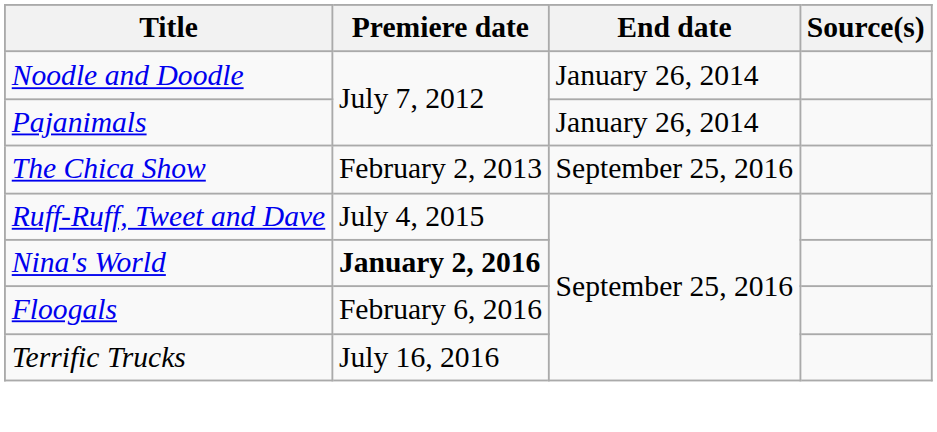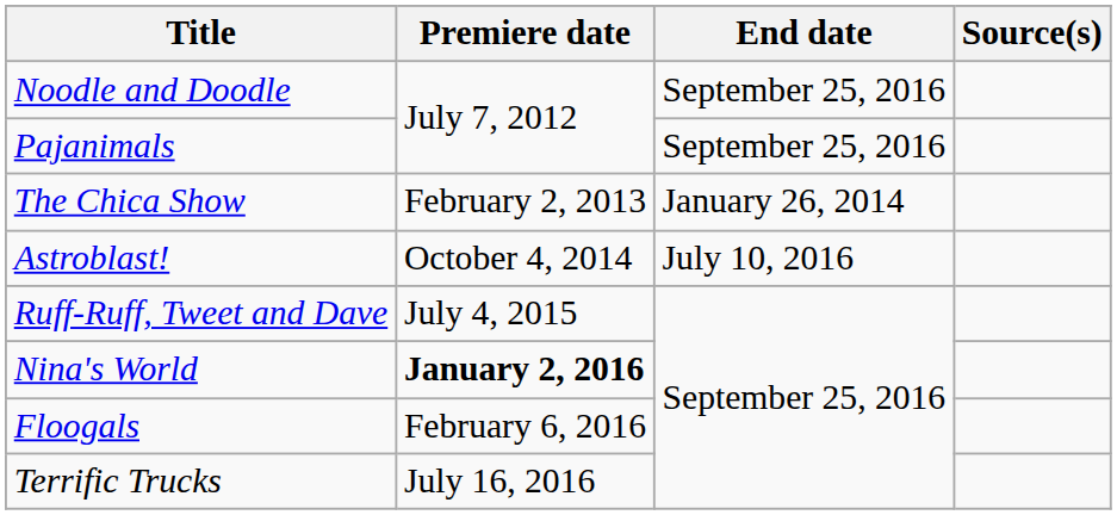Noodle and Doodle | End date: January 26, 2014 -> September 25, 2016
Pajanimals | End date: January 26, 2014 -> September 25, 2016
The Chica Show | End date: September 25, 2016 -> January 26, 2014
+ row: Astroblast! | October 4, 2014 | July 10, 2016
